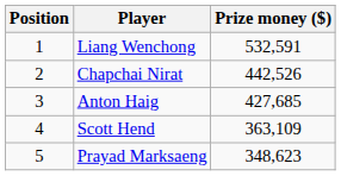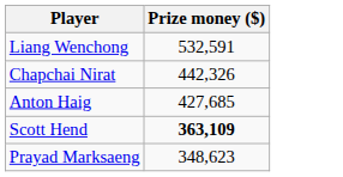- column: Position | 1 | 2 | 3 | 4 | 5
Chapchai Nirat | Prize money ($): 442,526 -> 442,326
Scott Hend | Prize money ($): normal -> bold
